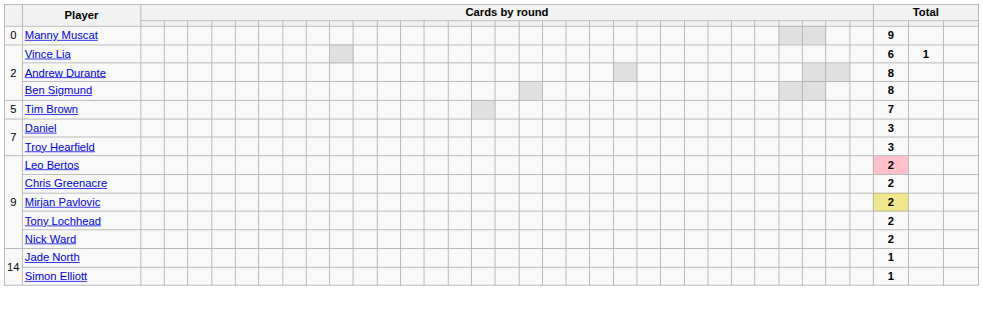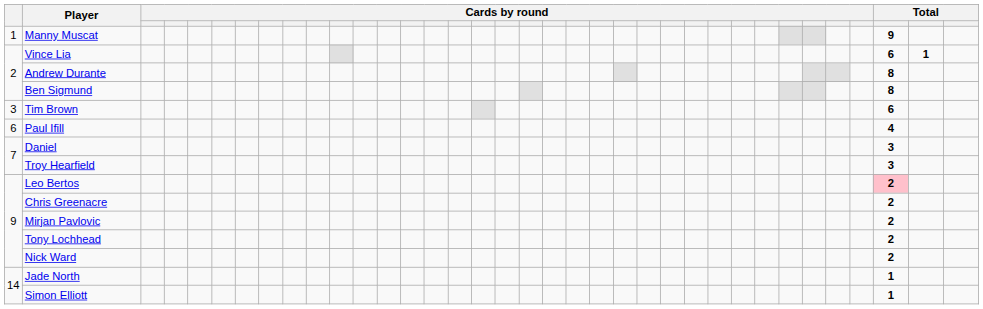Manny Muscat | column 1: 0 -> 1
Tim Brown | column 1: 5 -> 3
Tim Brown | column 34: 7 -> 6
+ row: 6 | Paul Ifill | 4
Mirjan Pavlovic | column 34: khaki background -> no background
